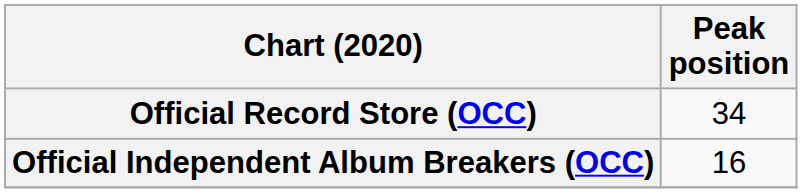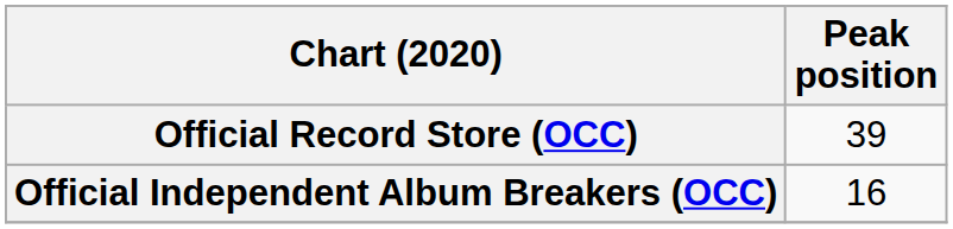Official Record Store (OCC) | Peak position: 34 -> 39
